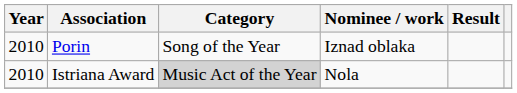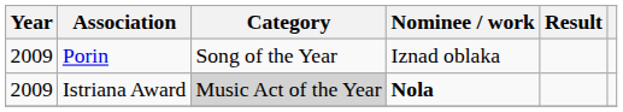Porin | Year: 2010 -> 2009
Istriana Award | Year: 2010 -> 2009
Istriana Award | Nominee / work: normal -> bold
